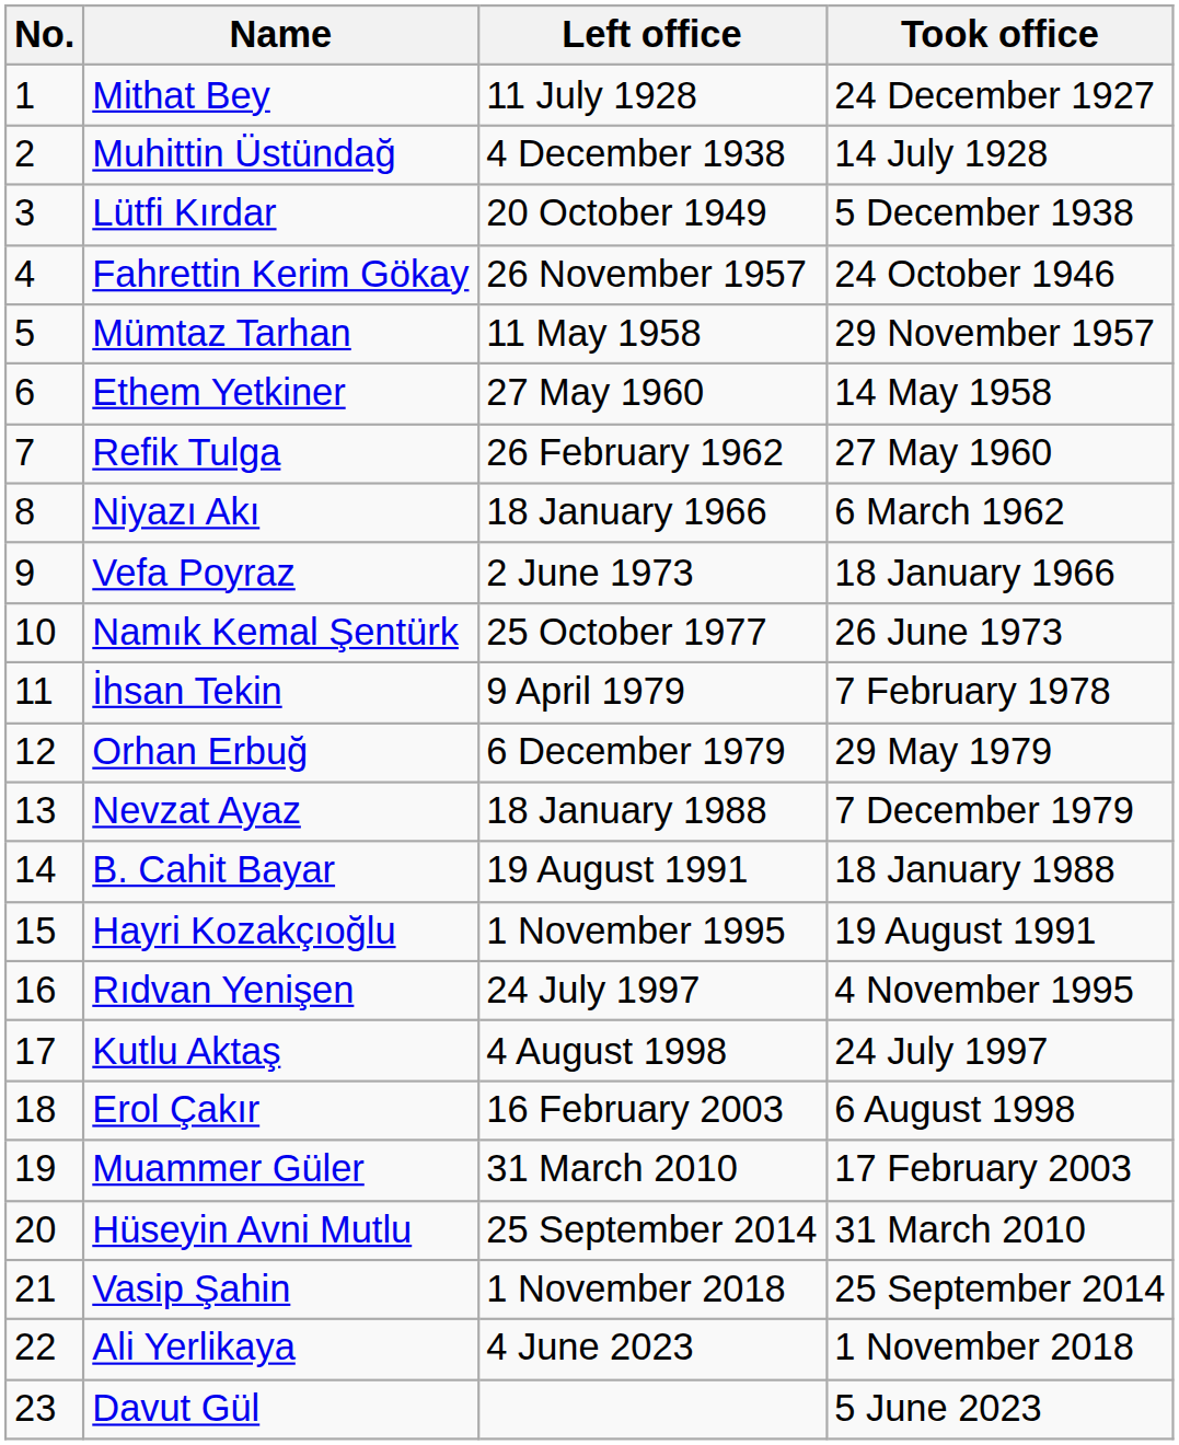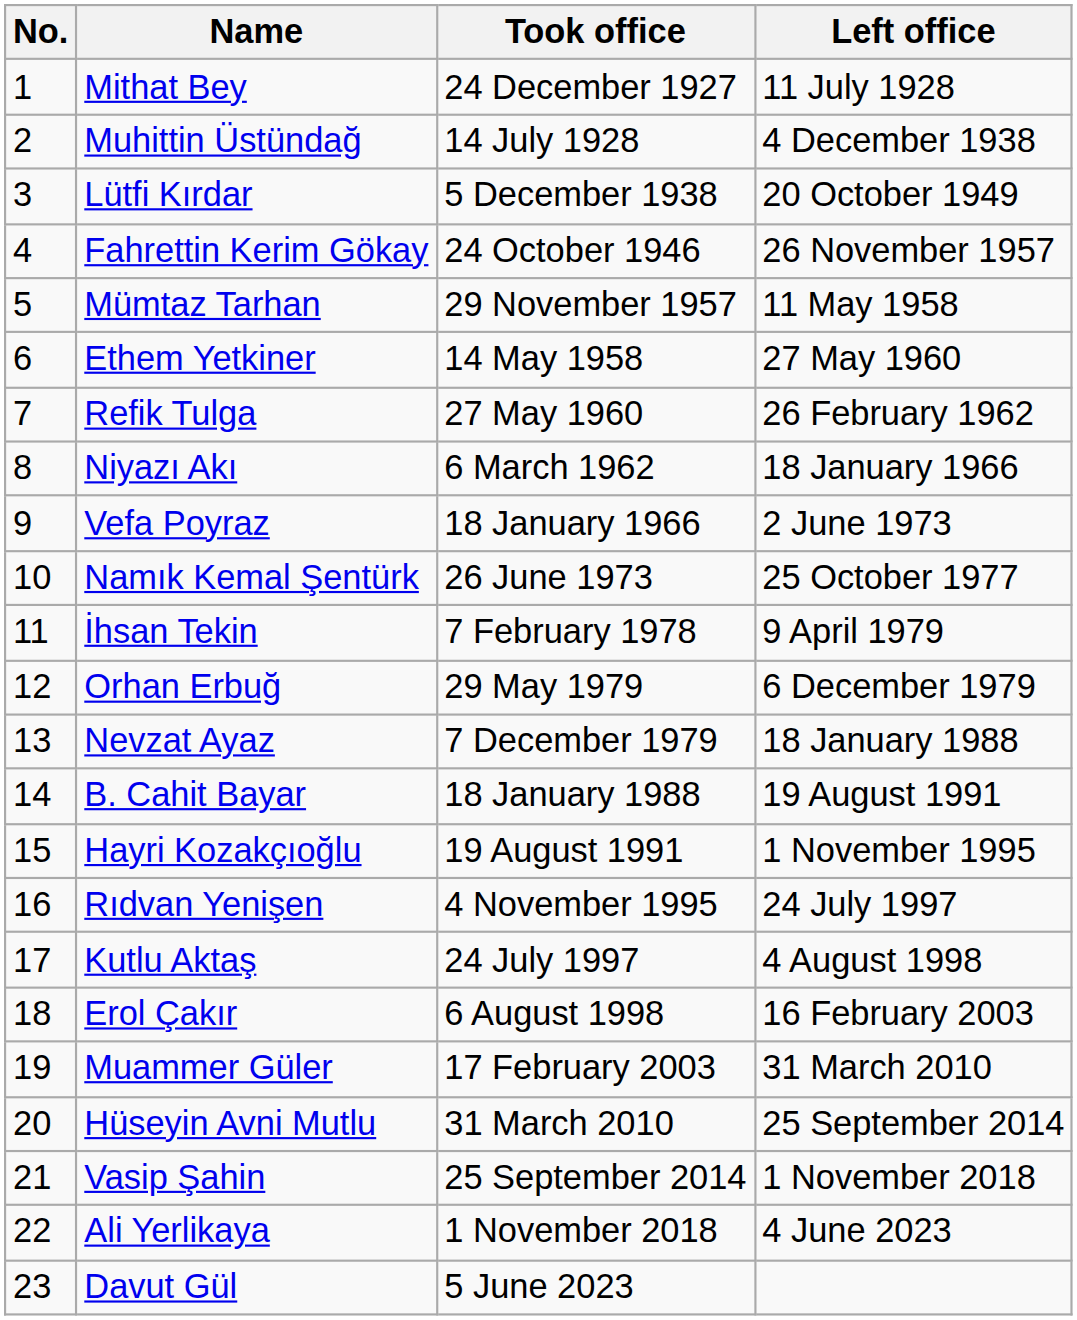columns swapped: Took office <-> Left office
